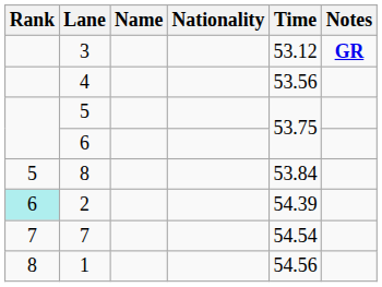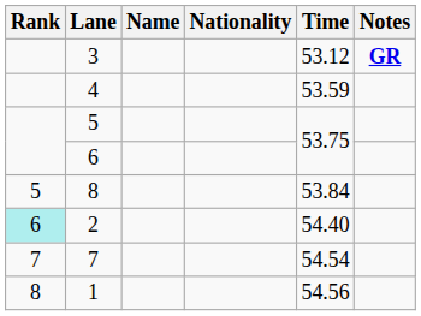4 | Time: 53.56 -> 53.59
2 | Time: 54.39 -> 54.40
